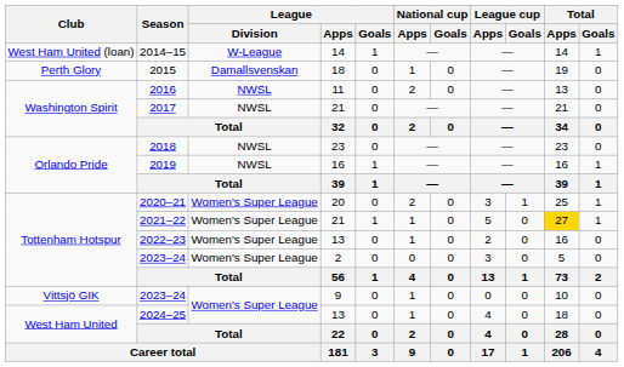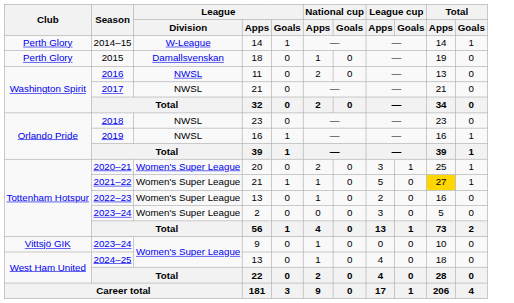2014–15 | Club: West Ham United (loan) -> Perth Glory
